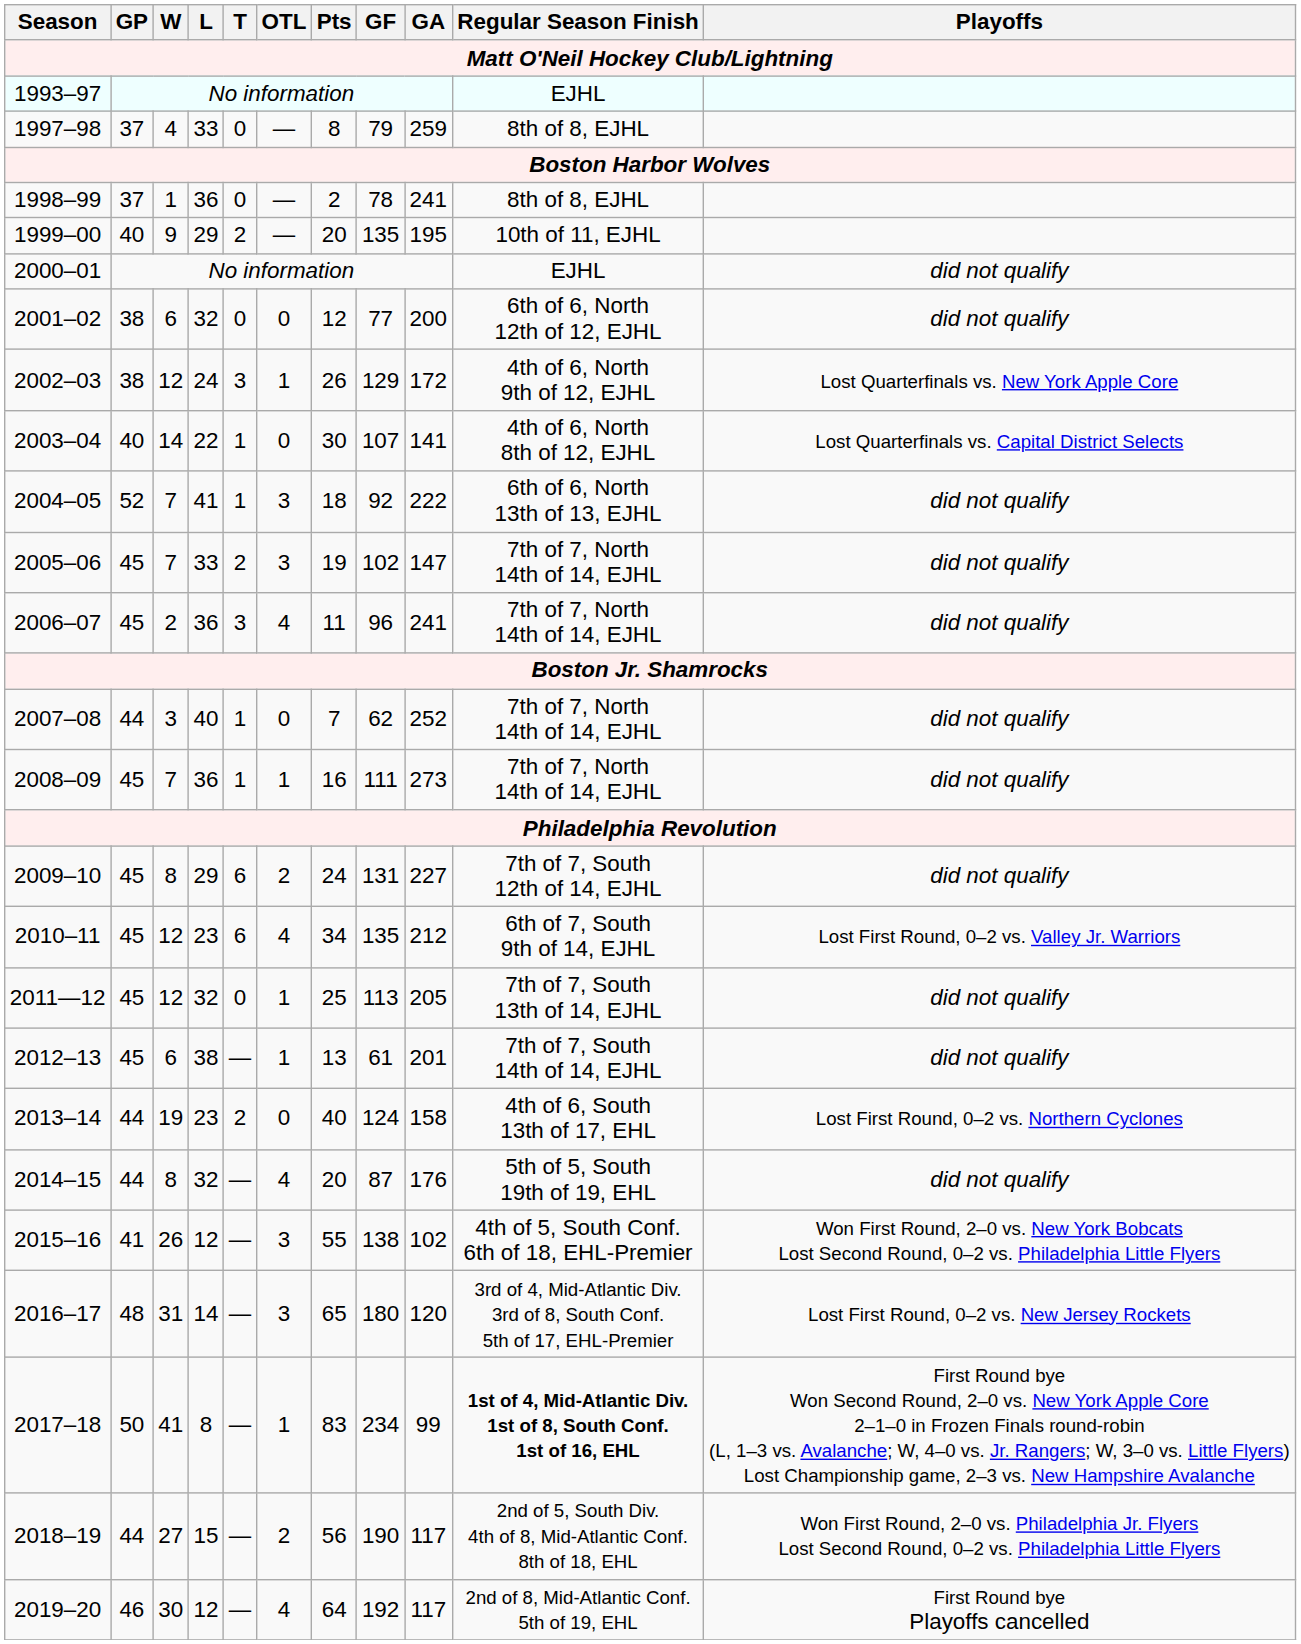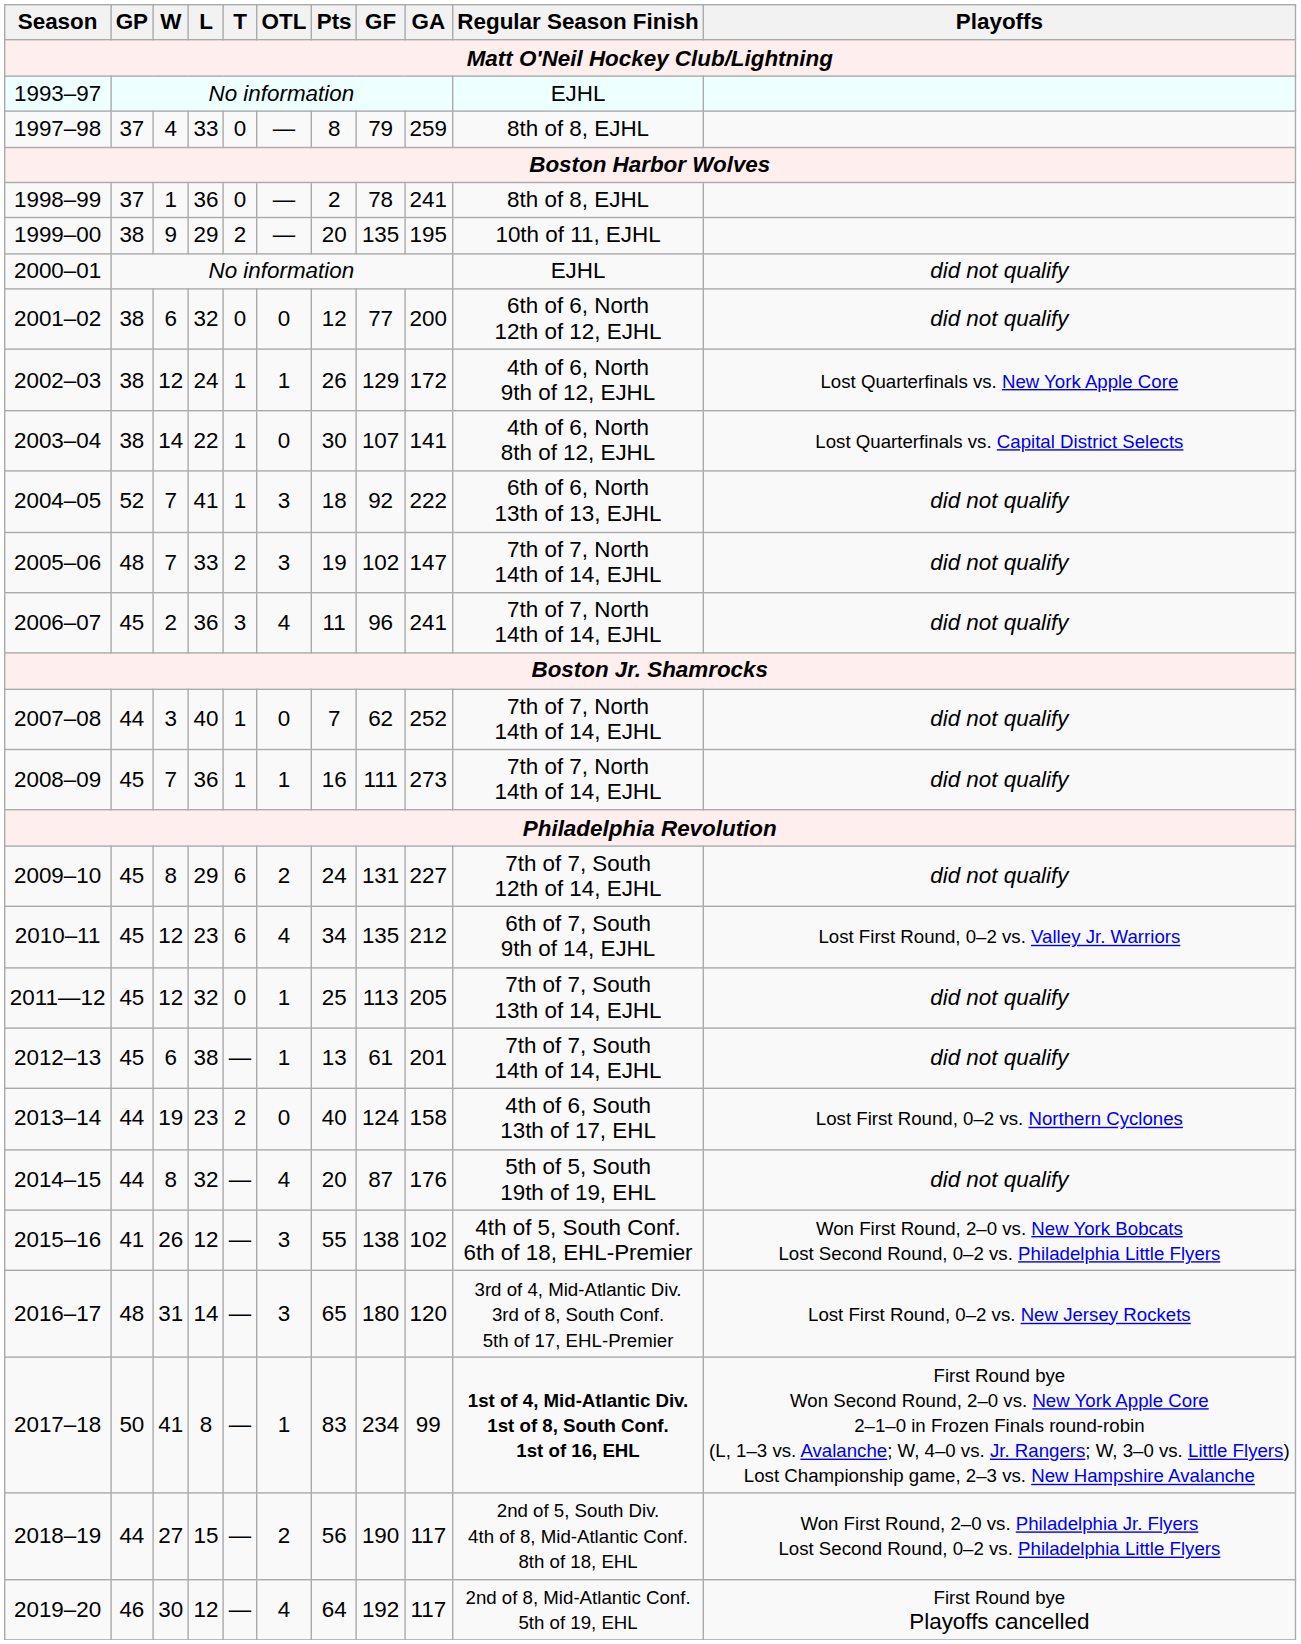1999–00 | GP: 40 -> 38
2002–03 | T: 3 -> 1
2003–04 | GP: 40 -> 38
2005–06 | GP: 45 -> 48
